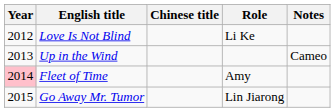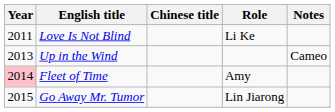Love Is Not Blind | Year: 2012 -> 2011
